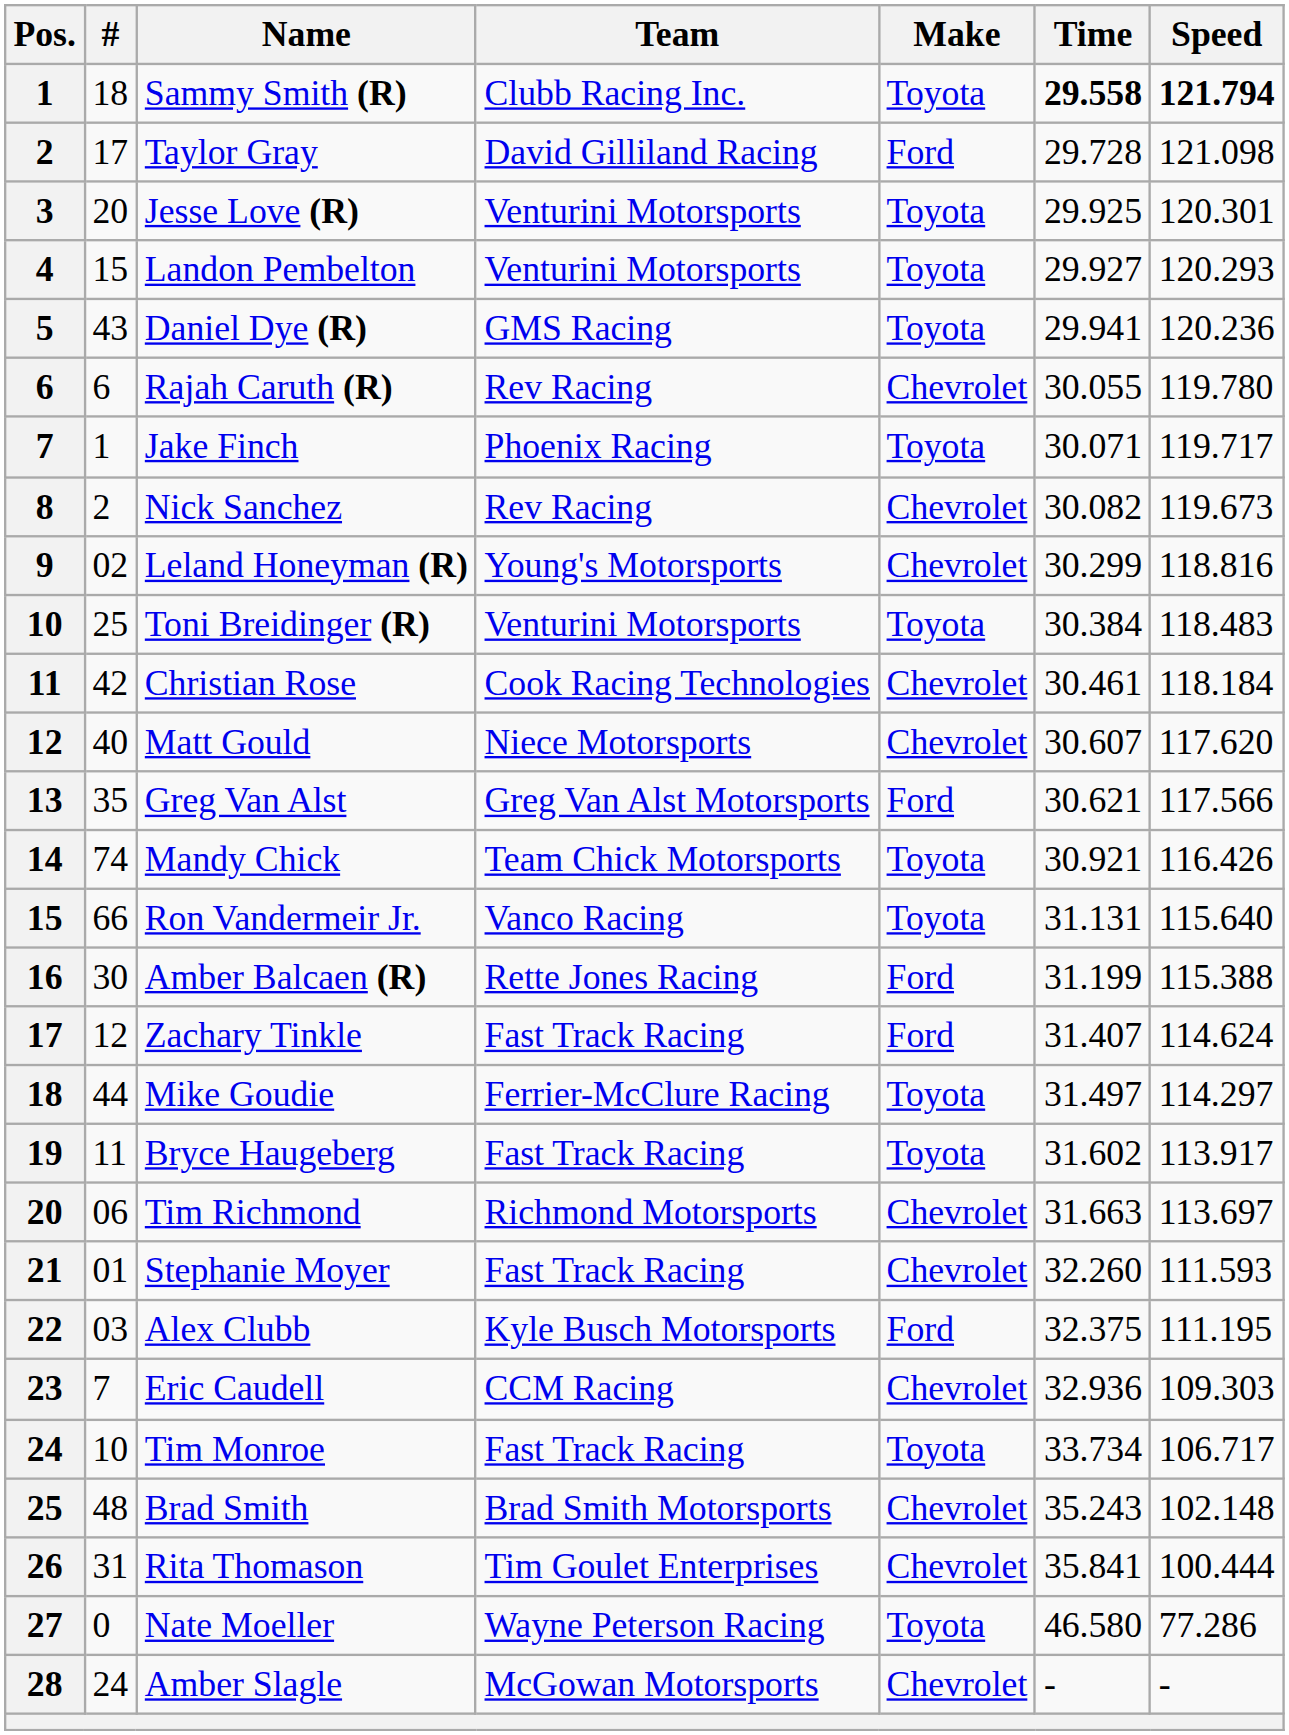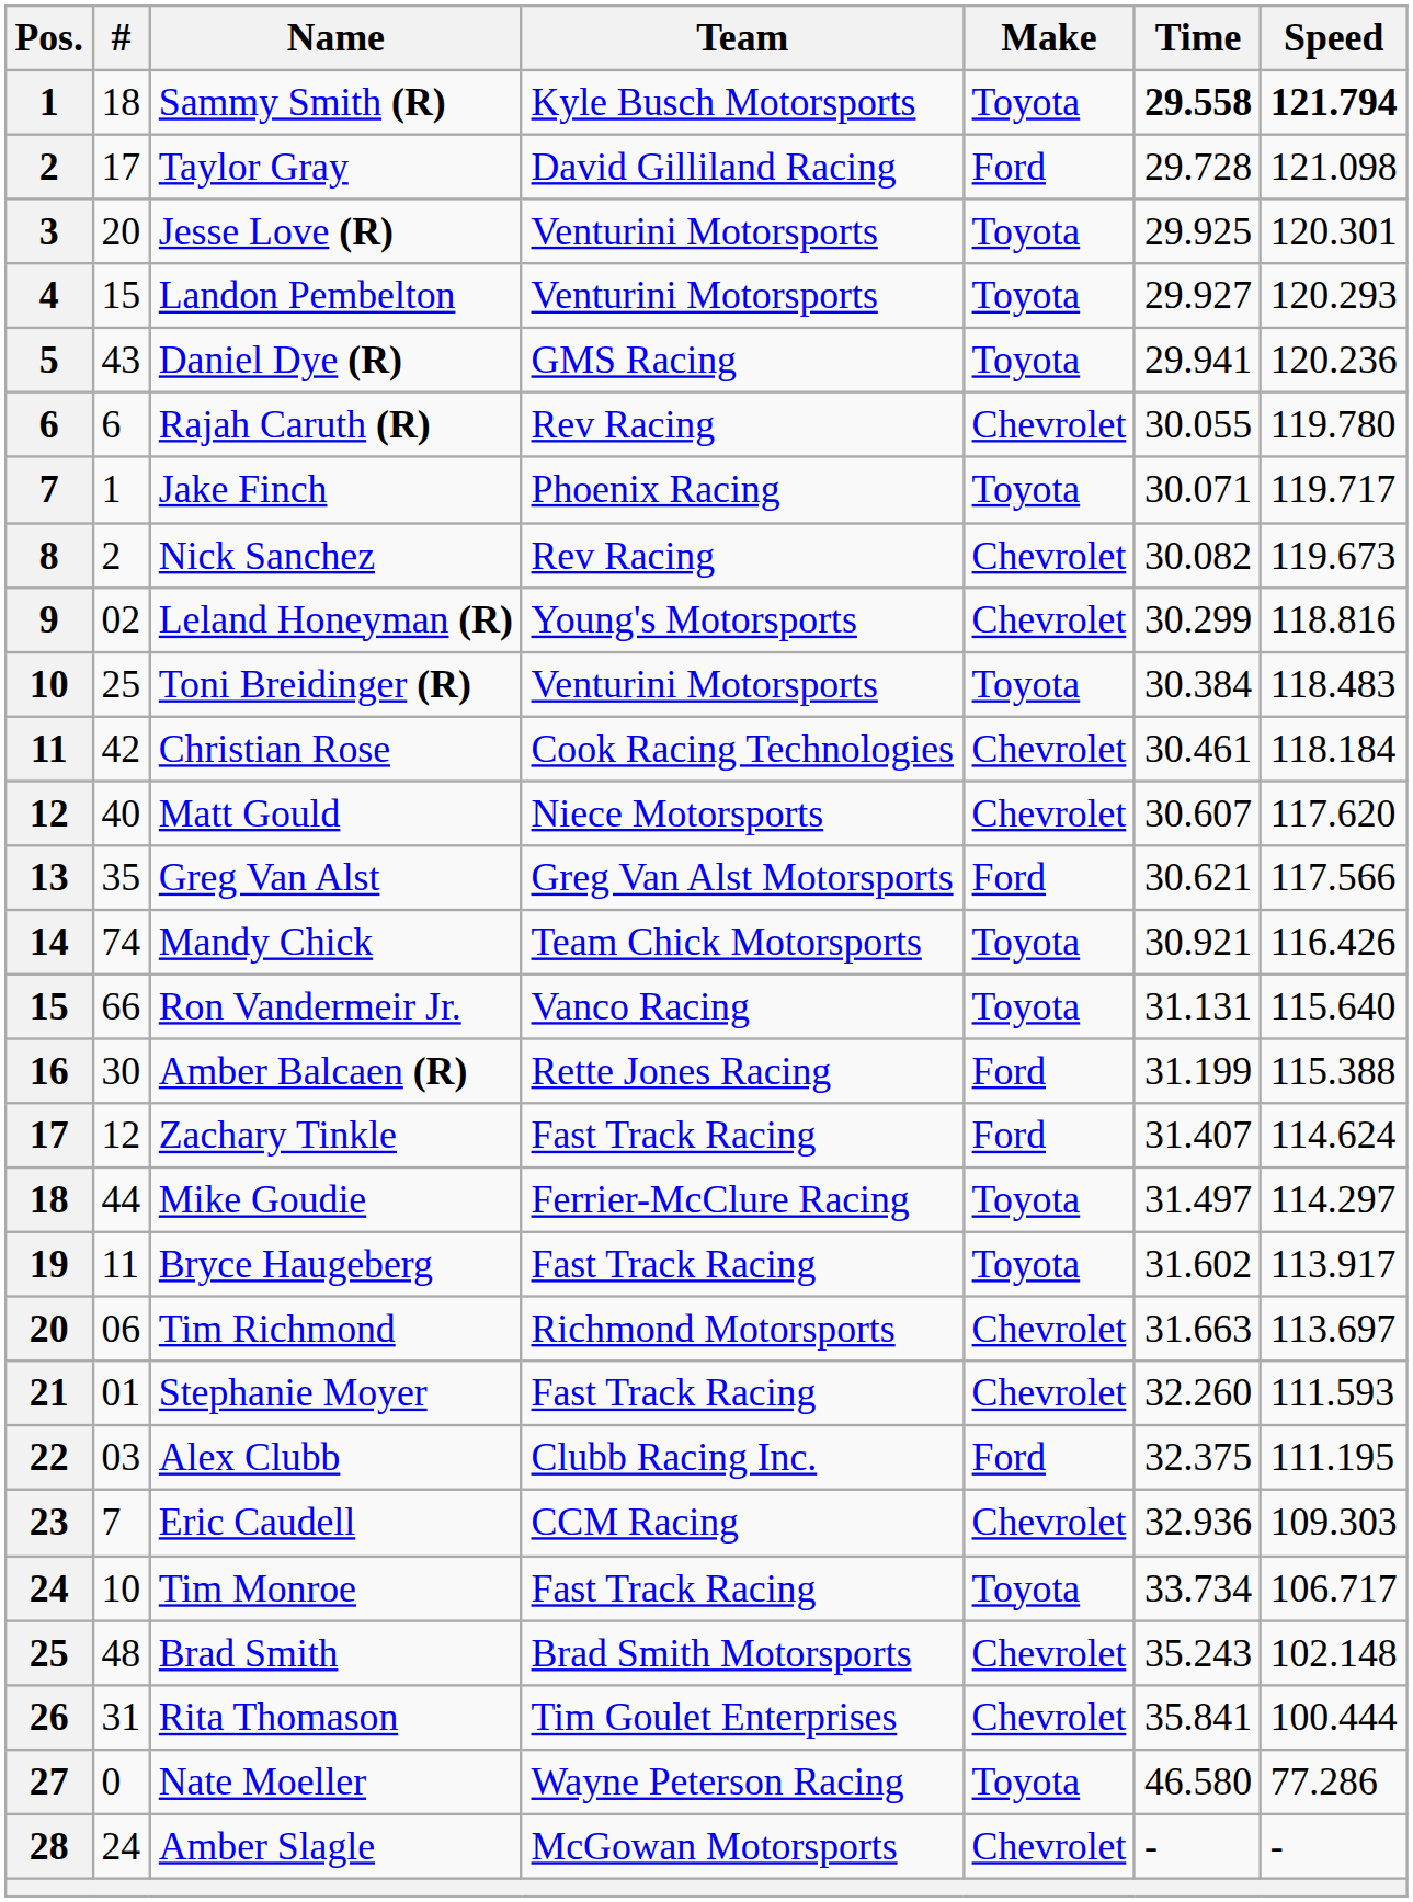Sammy Smith (R) | Team: Clubb Racing Inc. -> Kyle Busch Motorsports
Alex Clubb | Team: Kyle Busch Motorsports -> Clubb Racing Inc.
